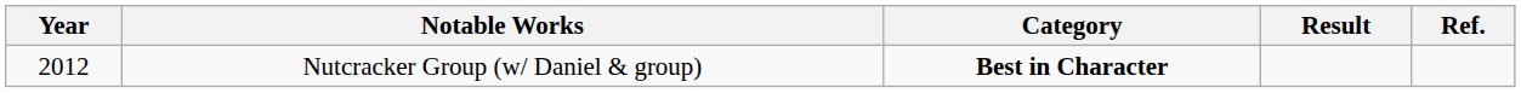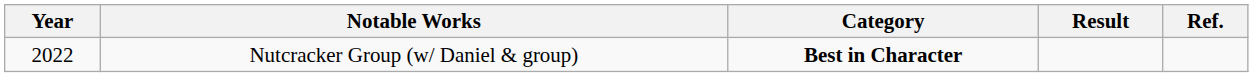Nutcracker Group (w/ Daniel & group) | Year: 2012 -> 2022
